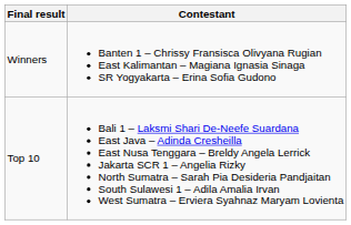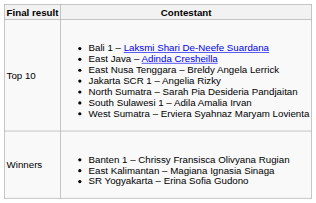rows swapped: Winners <-> Top 10
